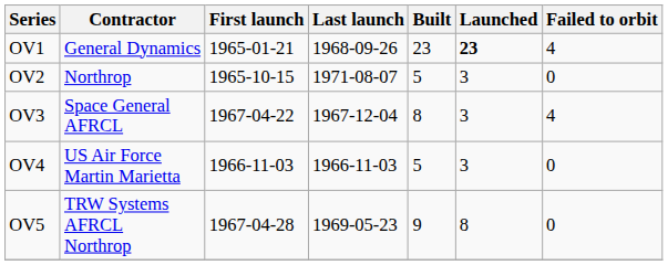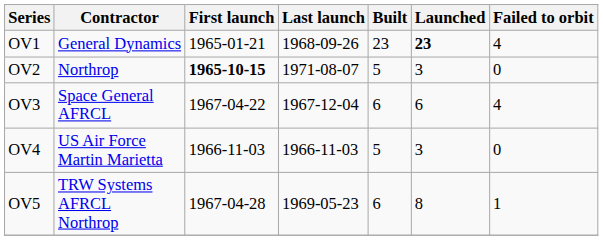OV2 | First launch: normal -> bold
OV3 | Built: 8 -> 6
OV3 | Launched: 3 -> 6
OV5 | Built: 9 -> 6
OV5 | Failed to orbit: 0 -> 1
